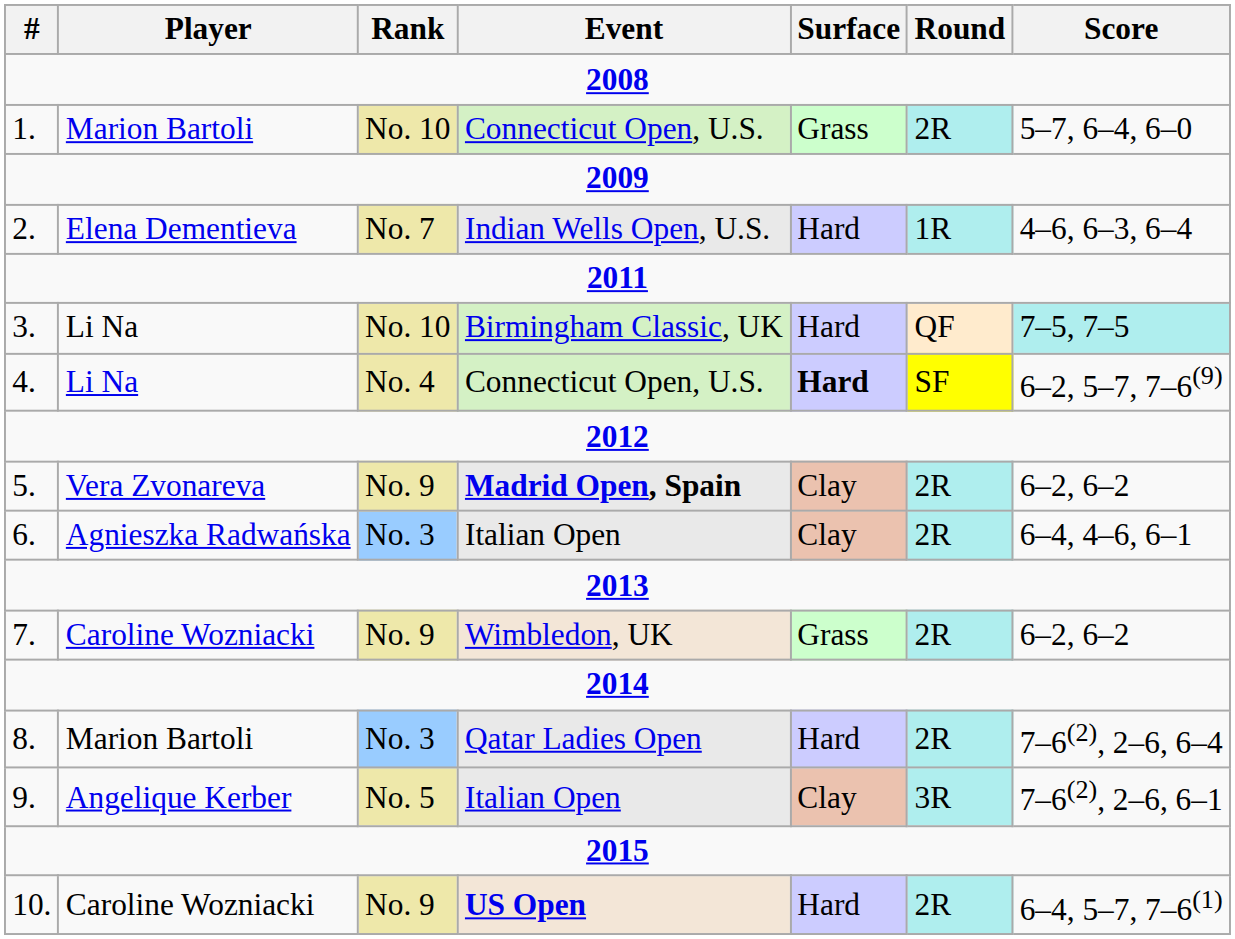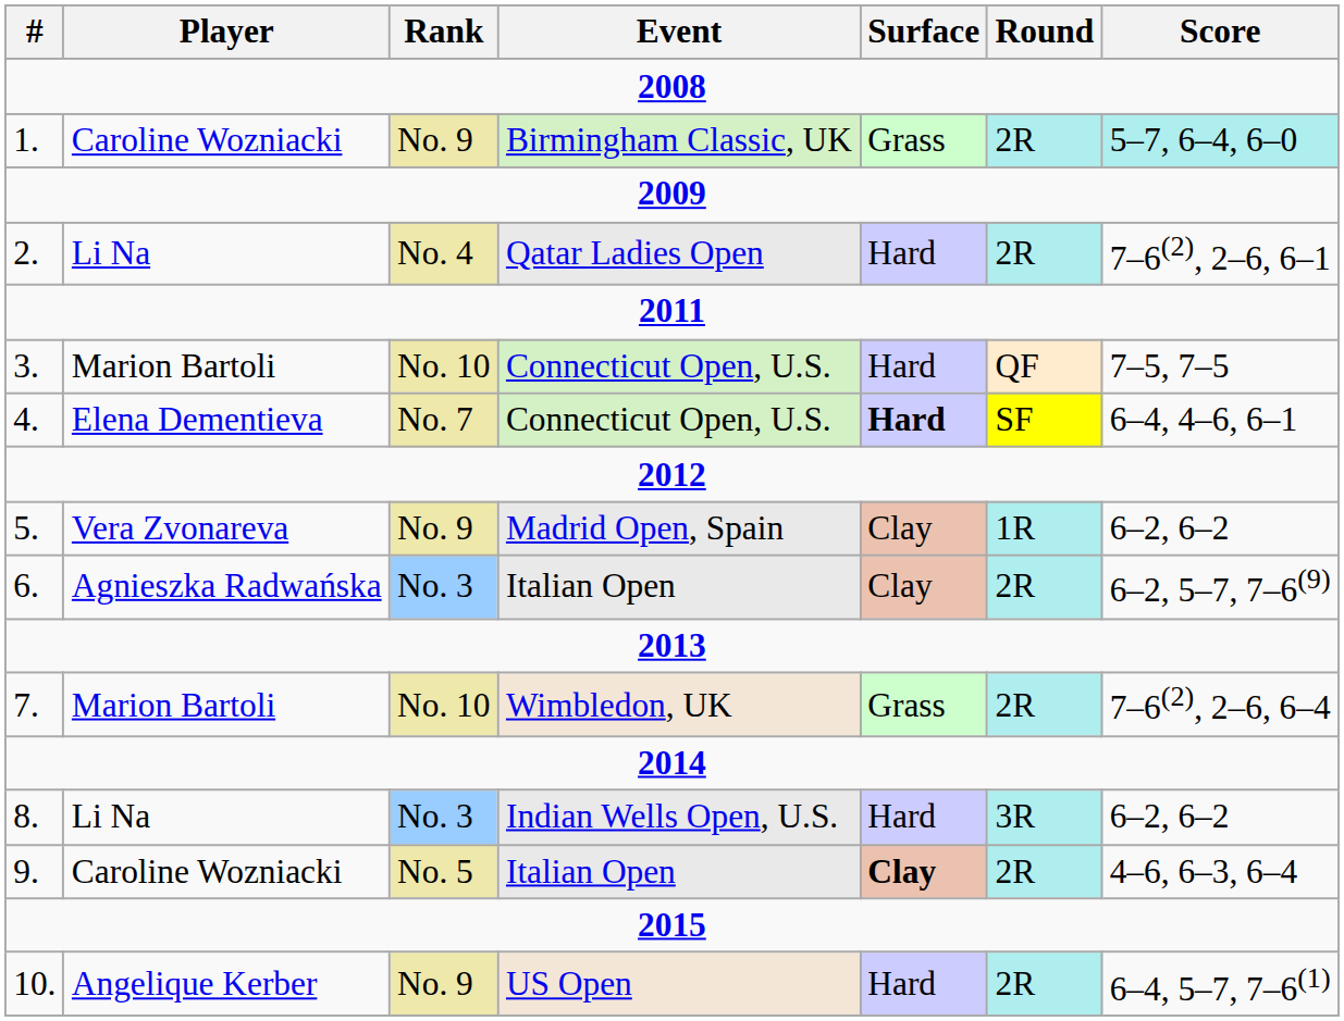1. | Player: Marion Bartoli -> Caroline Wozniacki
1. | Rank: No. 10 -> No. 9
1. | Event: Connecticut Open, U.S. -> Birmingham Classic, UK
1. | Score: no background -> paleturquoise background
2. | Player: Elena Dementieva -> Li Na
2. | Rank: No. 7 -> No. 4
2. | Event: Indian Wells Open, U.S. -> Qatar Ladies Open
2. | Round: 1R -> 2R
2. | Score: 4–6, 6–3, 6–4 -> 7–6(2), 2–6, 6–1
3. | Player: Li Na -> Marion Bartoli
3. | Event: Birmingham Classic, UK -> Connecticut Open, U.S.
3. | Score: paleturquoise background -> no background
4. | Player: Li Na -> Elena Dementieva
4. | Rank: No. 4 -> No. 7
4. | Score: 6–2, 5–7, 7–6(9) -> 6–4, 4–6, 6–1
5. | Event: bold -> normal
5. | Round: 2R -> 1R
6. | Score: 6–4, 4–6, 6–1 -> 6–2, 5–7, 7–6(9)
7. | Player: Caroline Wozniacki -> Marion Bartoli
7. | Rank: No. 9 -> No. 10
7. | Score: 6–2, 6–2 -> 7–6(2), 2–6, 6–4
8. | Player: Marion Bartoli -> Li Na
8. | Event: Qatar Ladies Open -> Indian Wells Open, U.S.
8. | Round: 2R -> 3R
8. | Score: 7–6(2), 2–6, 6–4 -> 6–2, 6–2
9. | Player: Angelique Kerber -> Caroline Wozniacki
9. | Surface: normal -> bold
9. | Round: 3R -> 2R
9. | Score: 7–6(2), 2–6, 6–1 -> 4–6, 6–3, 6–4
10. | Player: Caroline Wozniacki -> Angelique Kerber
10. | Event: bold -> normal
